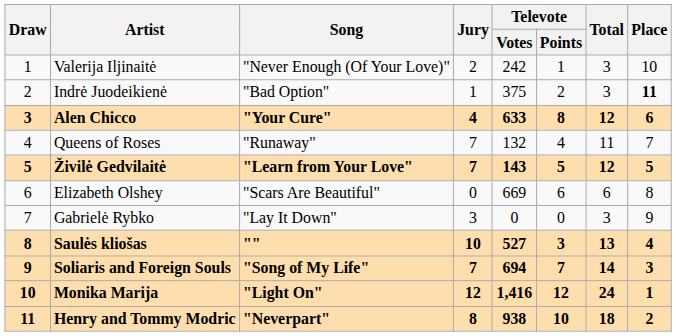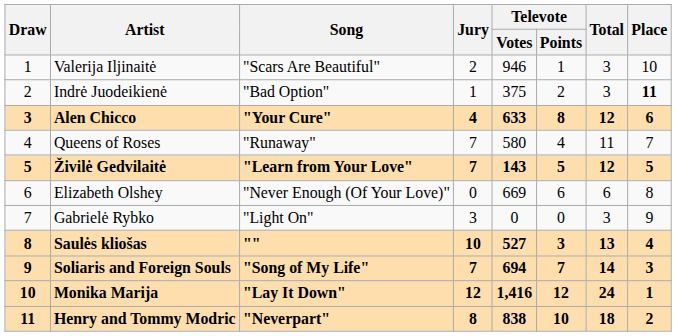Valerija Iljinaitė | Song: "Never Enough (Of Your Love)" -> "Scars Are Beautiful"
Valerija Iljinaitė | Televote / Votes: 242 -> 946
Queens of Roses | Televote / Votes: 132 -> 580
Elizabeth Olshey | Song: "Scars Are Beautiful" -> "Never Enough (Of Your Love)"
Gabrielė Rybko | Song: "Lay It Down" -> "Light On"
Monika Marija | Song: "Light On" -> "Lay It Down"
Henry and Tommy Modric | Televote / Votes: 938 -> 838
